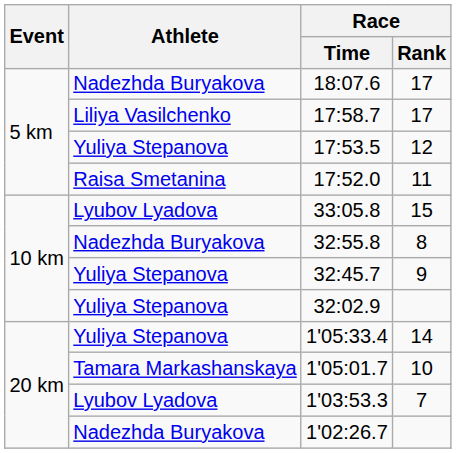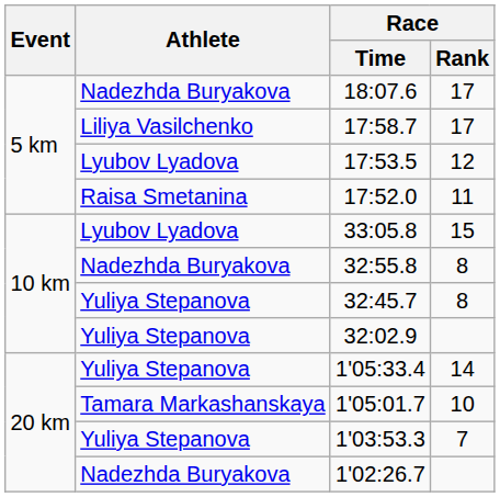17:53.5 | Athlete: Yuliya Stepanova -> Lyubov Lyadova
32:45.7 | Race / Rank: 9 -> 8
1'03:53.3 | Athlete: Lyubov Lyadova -> Yuliya Stepanova
